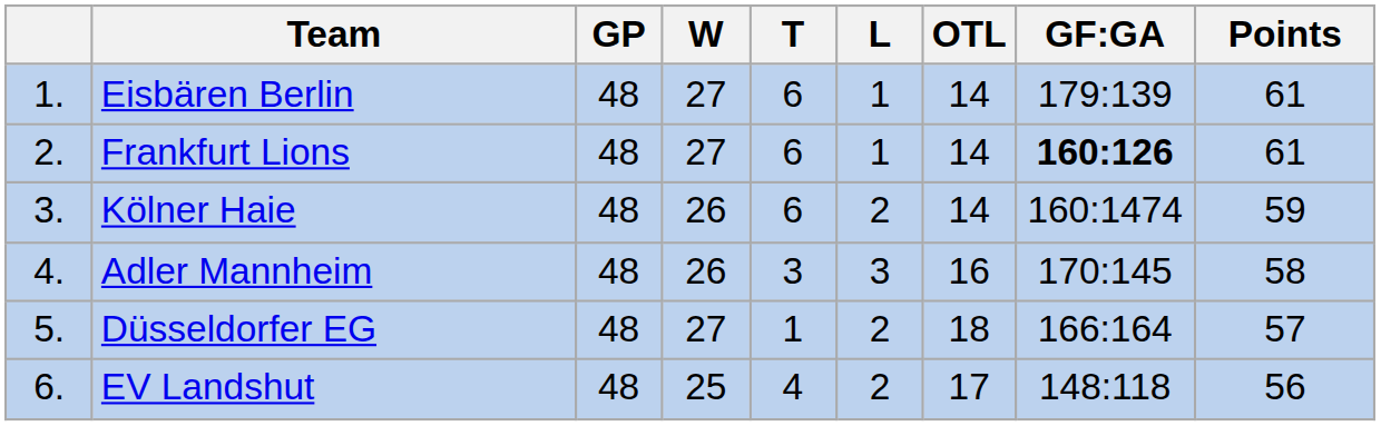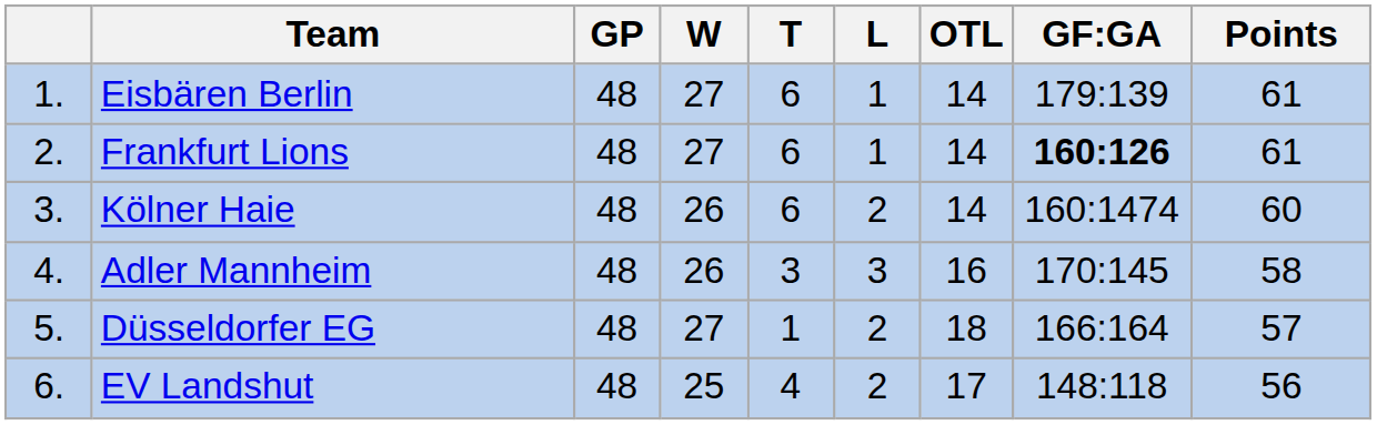Kölner Haie | Points: 59 -> 60
